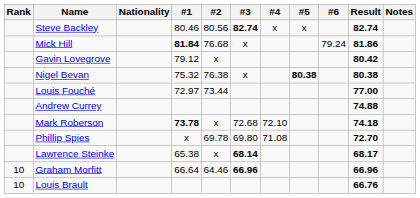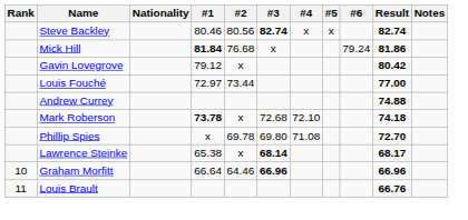- row: Nigel Bevan | 75.32 | 76.38 | x | 80.38 | 80.38
Louis Brault | Rank: 10 -> 11
